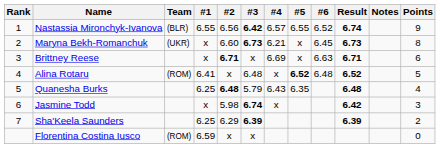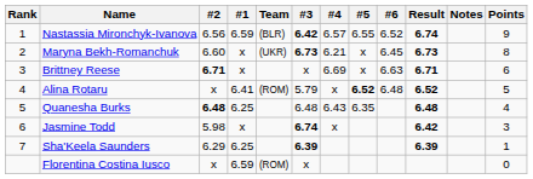columns swapped: Team <-> #2
Nastassia Mironchyk-Ivanova | #1: 6.55 -> 6.59
Alina Rotaru | #3: 6.48 -> 5.79
Quanesha Burks | #3: 5.79 -> 6.48
Sha'Keela Saunders | Points: 2 -> 1
